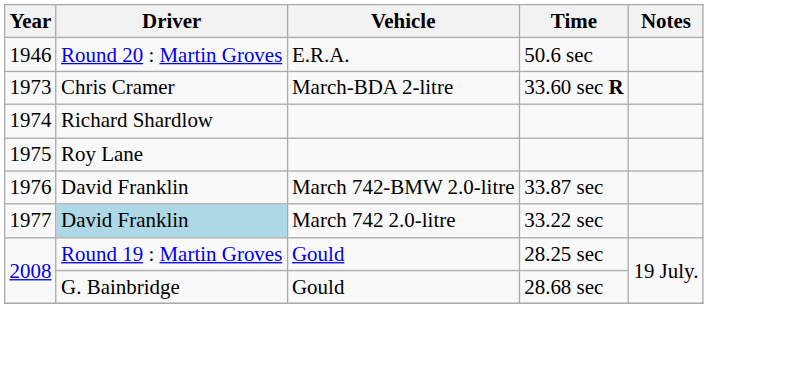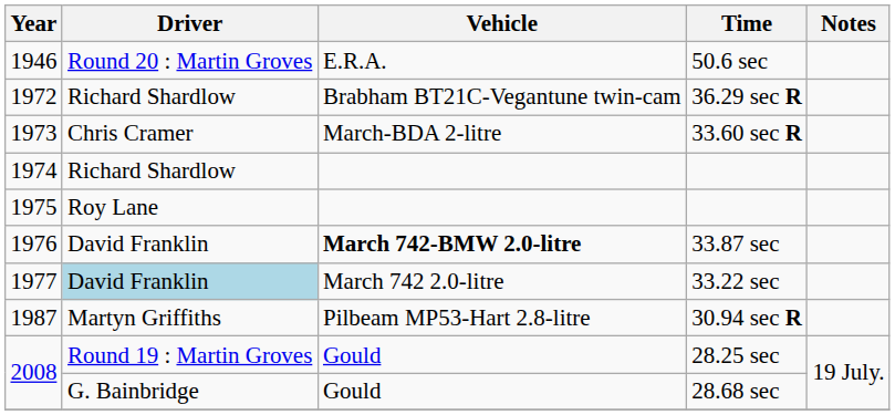+ row: 1972 | Richard Shardlow | Brabham BT21C-Vegantune twin-cam | 36.29 sec R
33.87 sec | Vehicle: normal -> bold
+ row: 1987 | Martyn Griffiths | Pilbeam MP53-Hart 2.8-litre | 30.94 sec R
